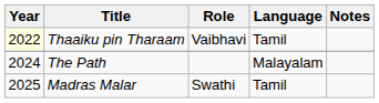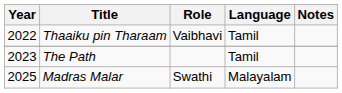Thaaiku pin Tharaam | Year: lightyellow background -> no background
The Path | Year: 2024 -> 2023
The Path | Language: Malayalam -> Tamil
Madras Malar | Language: Tamil -> Malayalam
